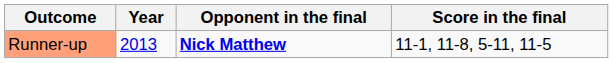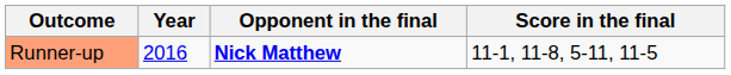Runner-up | Year: 2013 -> 2016
